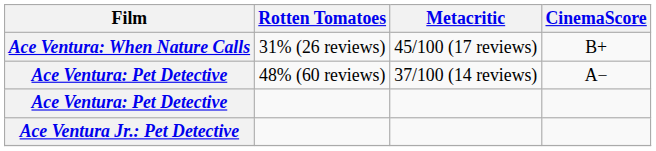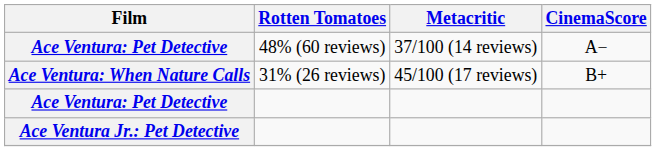rows swapped: Ace Ventura: Pet Detective / 48% (60 reviews) <-> Ace Ventura: When Nature Calls
